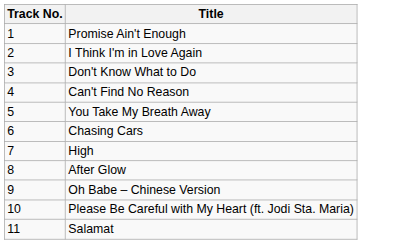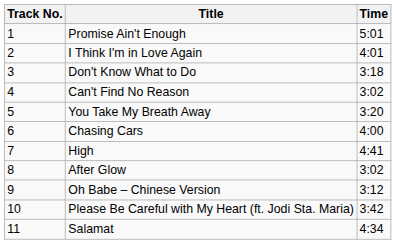+ column: Time | 5:01 | 4:01 | 3:18 | 3:02 | 3:20 | 4:00 | 4:41 | 3:02 | 3:12 | 3:42 | 4:34
